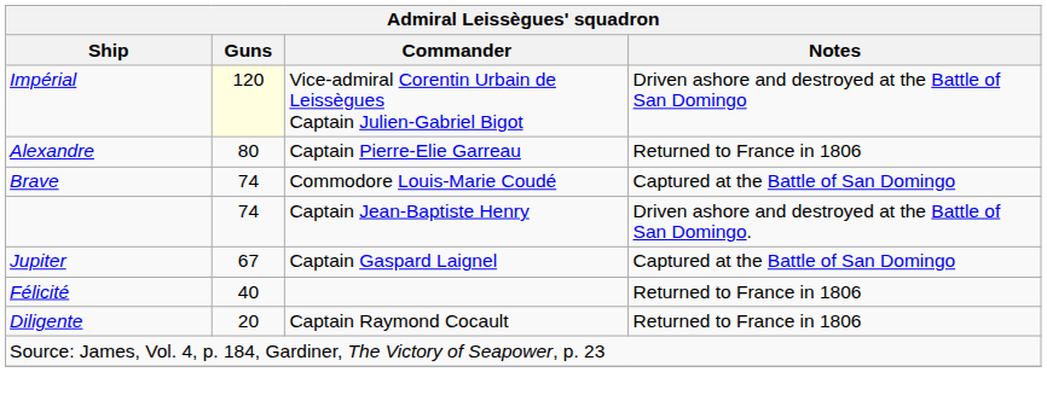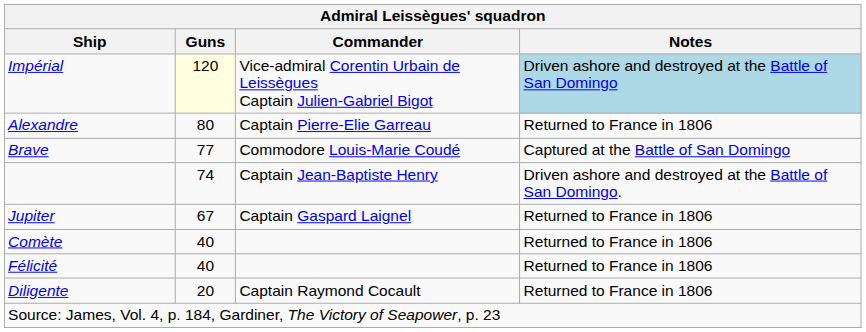Impérial | Notes: no background -> lightblue background
Brave | Guns: 74 -> 77
Jupiter | Notes: Captured at the Battle of San Domingo -> Returned to France in 1806
+ row: Comète | 40 | Returned to France in 1806
